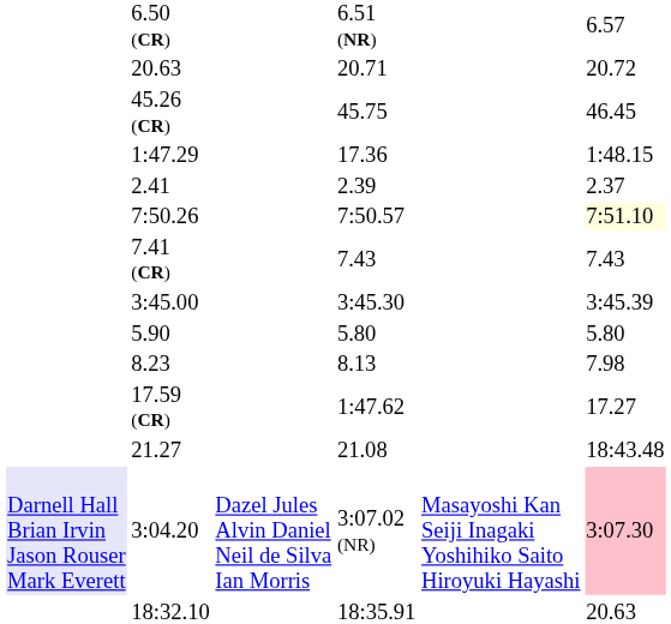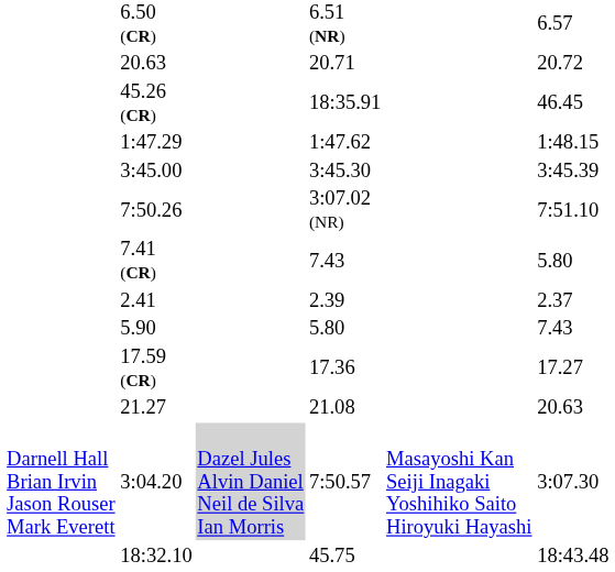45.26 (CR) | column 5: 45.75 -> 18:35.91
1:47.29 | column 5: 17.36 -> 1:47.62
rows swapped: 3:45.00 <-> 2.41
7:50.26 | column 5: 7:50.57 -> 3:07.02 (NR)
7:50.26 | column 7: lightyellow background -> no background
7.41 (CR) | column 7: 7.43 -> 5.80
5.90 | column 7: 5.80 -> 7.43
- row: 8.23 | 8.13 | 7.98
17.59 (CR) | column 5: 1:47.62 -> 17.36
21.27 | column 7: 18:43.48 -> 20.63
3:04.20 | column 2: lavender background -> no background
3:04.20 | column 4: no background -> lightgrey background
3:04.20 | column 5: 3:07.02 (NR) -> 7:50.57
3:04.20 | column 7: pink background -> no background
18:32.10 | column 5: 18:35.91 -> 45.75
18:32.10 | column 7: 20.63 -> 18:43.48
